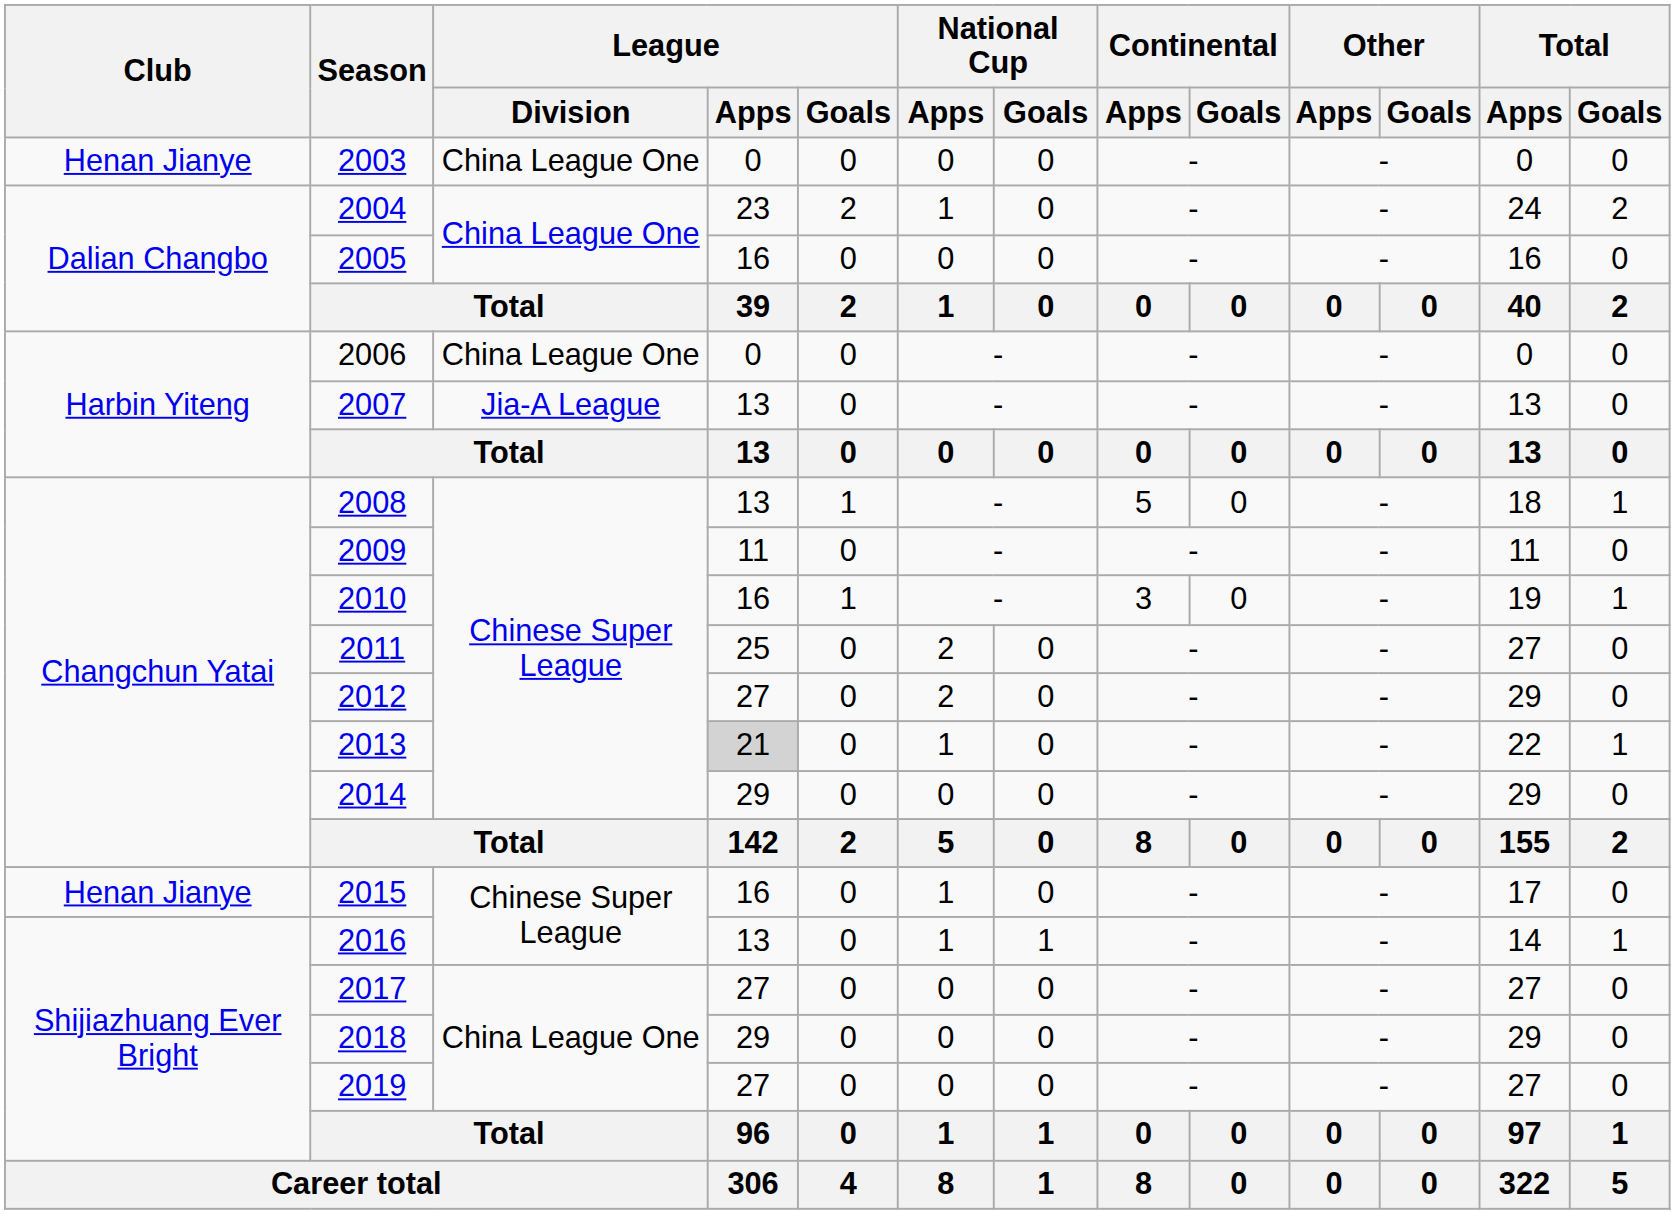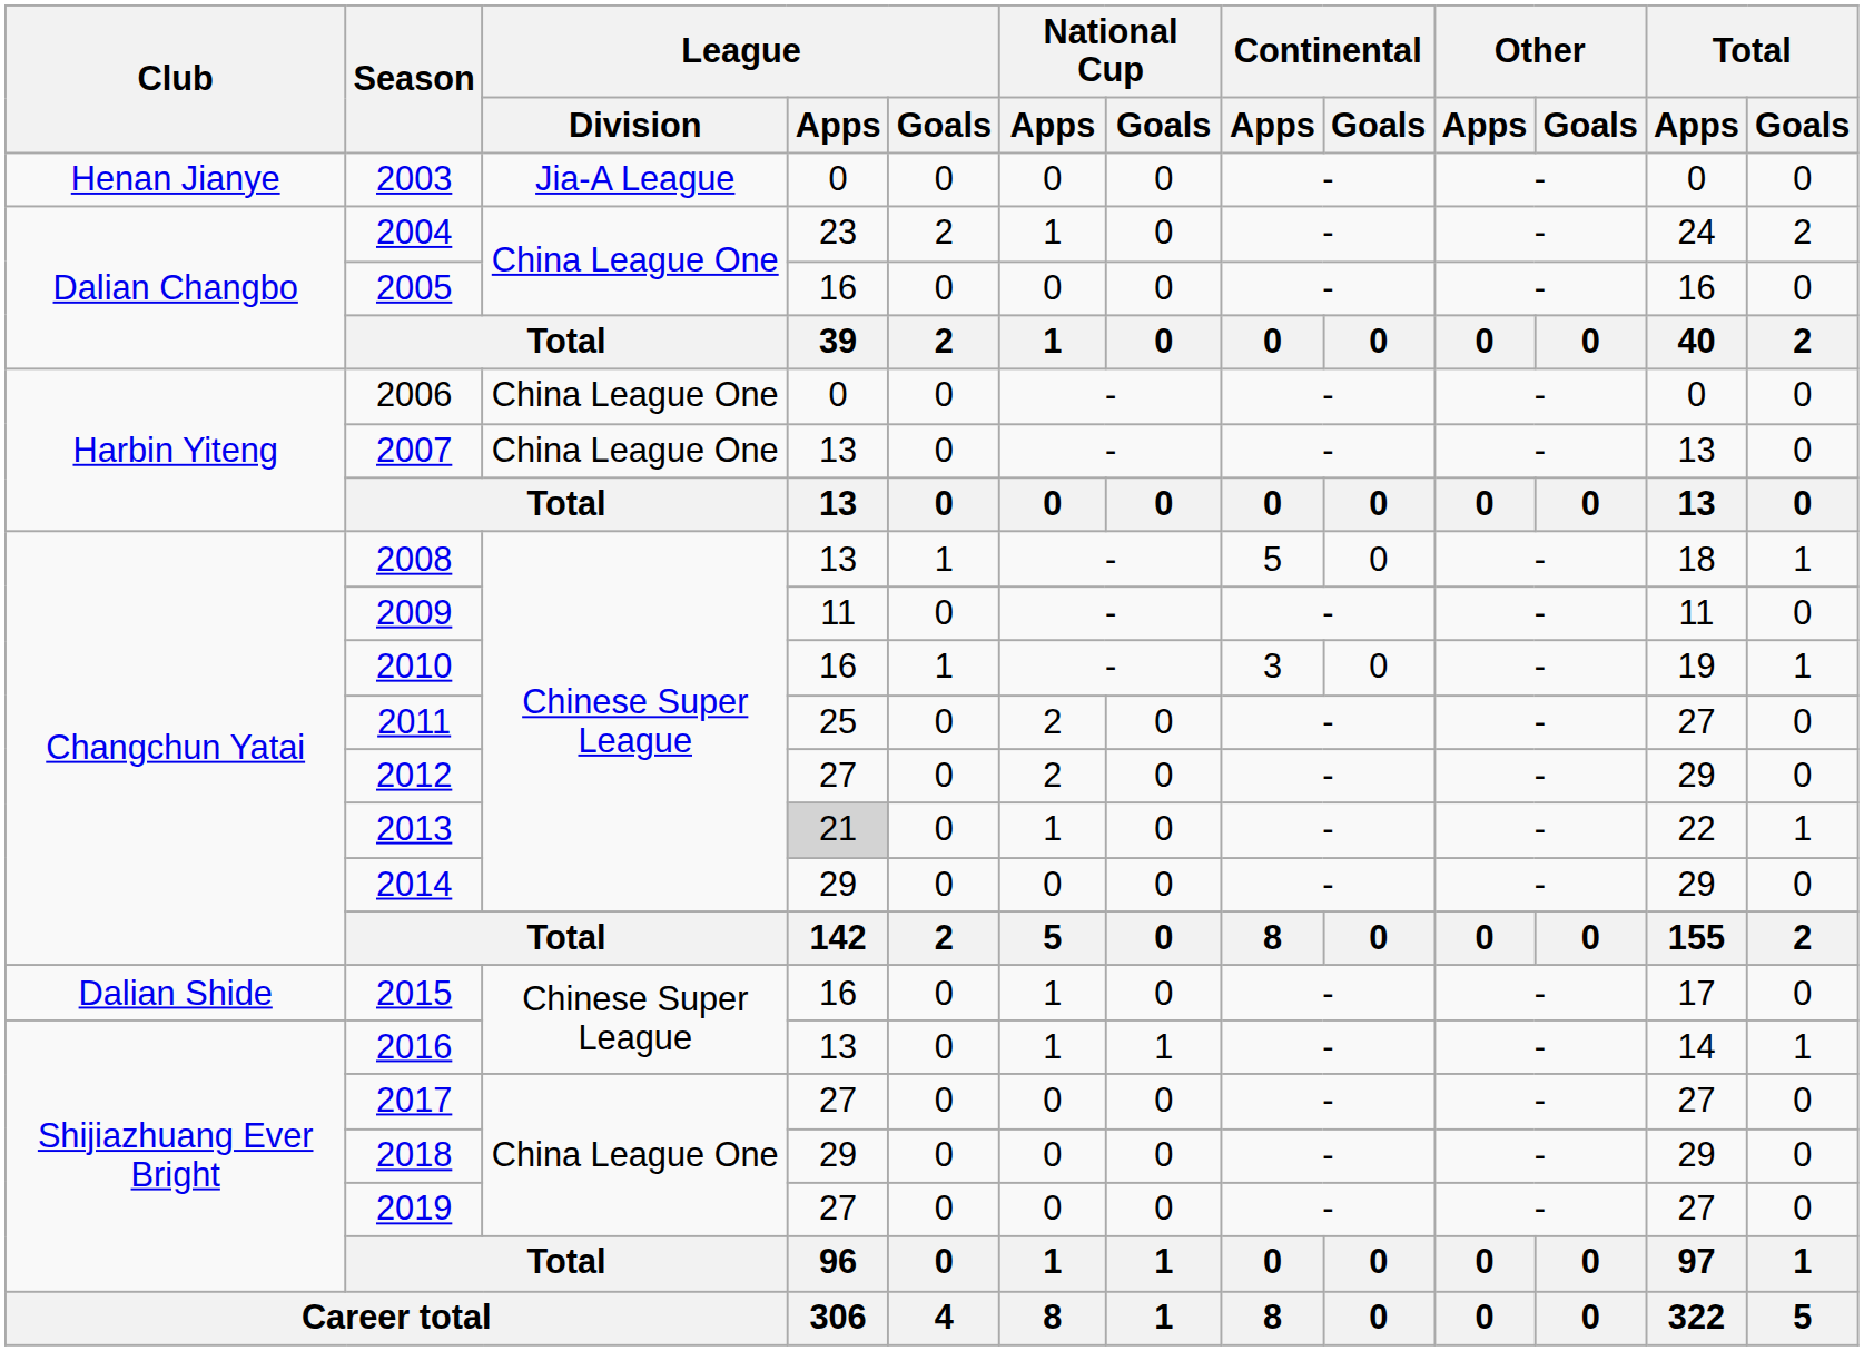2003 | League / Division: China League One -> Jia-A League
2007 | League / Division: Jia-A League -> China League One
2015 | Club: Henan Jianye -> Dalian Shide
